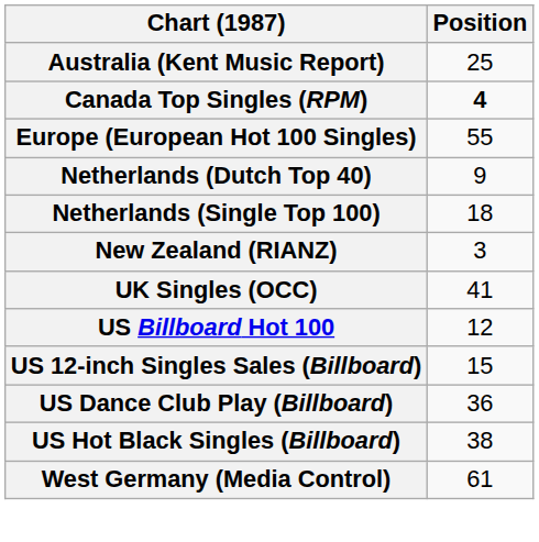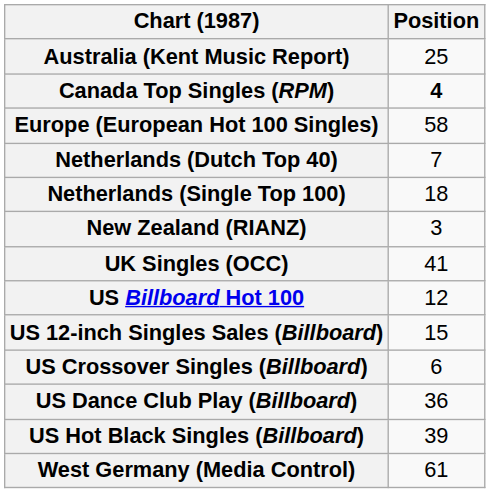Europe (European Hot 100 Singles) | Position: 55 -> 58
Netherlands (Dutch Top 40) | Position: 9 -> 7
+ row: US Crossover Singles (Billboard) | 6
US Hot Black Singles (Billboard) | Position: 38 -> 39
